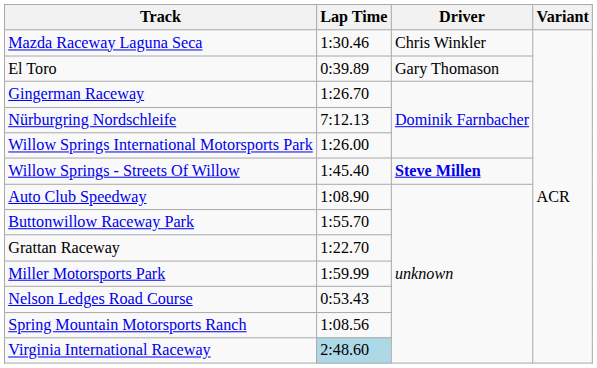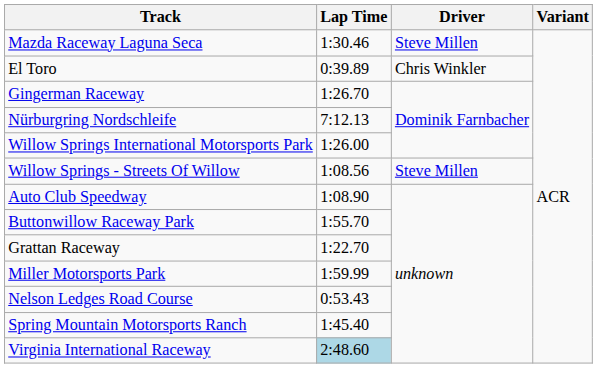Mazda Raceway Laguna Seca | Driver: Chris Winkler -> Steve Millen
El Toro | Driver: Gary Thomason -> Chris Winkler
Willow Springs - Streets Of Willow | Lap Time: 1:45.40 -> 1:08.56
Willow Springs - Streets Of Willow | Driver: bold -> normal
Spring Mountain Motorsports Ranch | Lap Time: 1:08.56 -> 1:45.40
